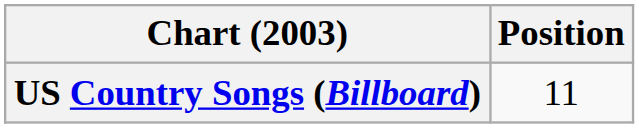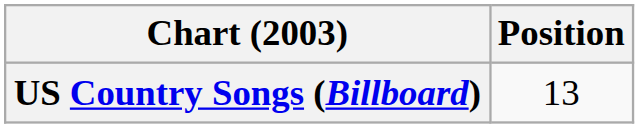US Country Songs (Billboard) | Position: 11 -> 13
